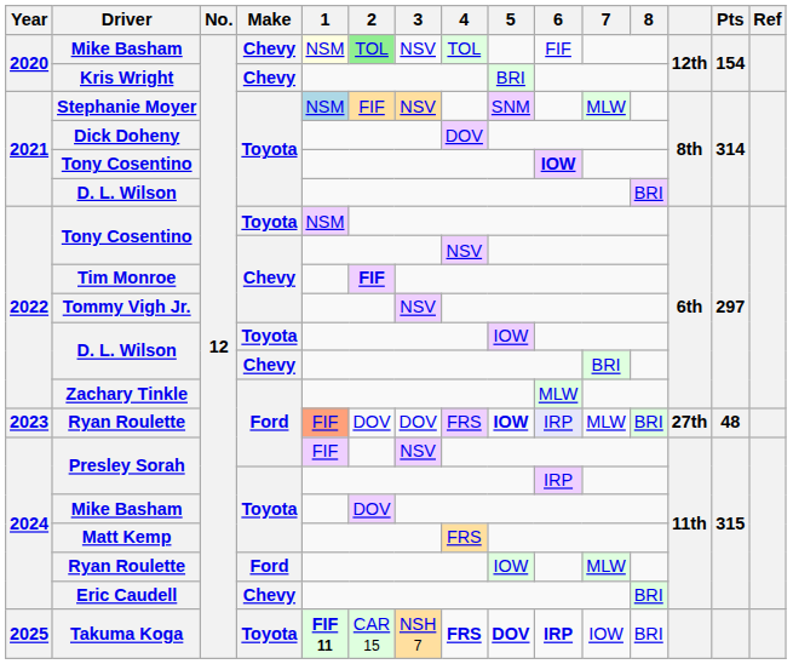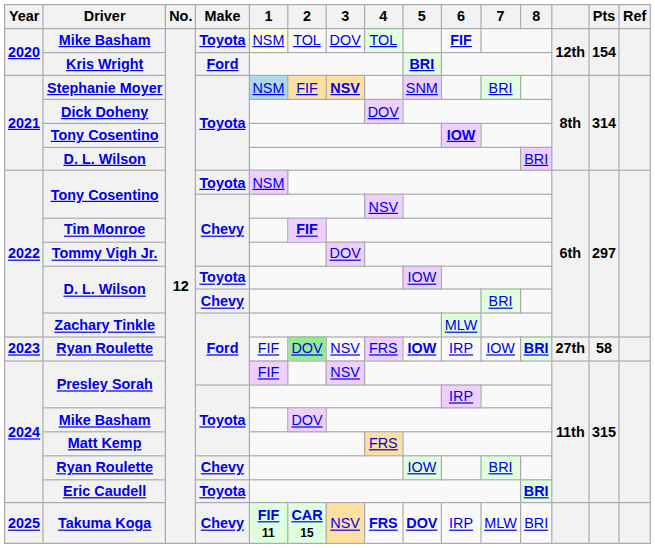2020 / Mike Basham | Make: Chevy -> Toyota
2020 / Mike Basham | 2: lightgreen background -> no background
2020 / Mike Basham | 3: NSV -> DOV
2020 / Mike Basham | 6: normal -> bold
Kris Wright | Make: Chevy -> Ford
Kris Wright | 5: normal -> bold
Stephanie Moyer | 3: normal -> bold
Stephanie Moyer | 7: MLW -> BRI
Tommy Vigh Jr. | 3: NSV -> DOV
2023 / Ryan Roulette | 1: lightsalmon background -> no background
2023 / Ryan Roulette | 2: no background -> lightgreen background
2023 / Ryan Roulette | 3: DOV -> NSV
2023 / Ryan Roulette | 6: lavender background -> no background
2023 / Ryan Roulette | 7: MLW -> IOW
2023 / Ryan Roulette | 8: normal -> bold
2023 / Ryan Roulette | Pts: 48 -> 58
2024 / Ryan Roulette | Make: Ford -> Chevy
2024 / Ryan Roulette | 7: MLW -> BRI
Eric Caudell | Make: Chevy -> Toyota
Eric Caudell | 8: normal -> bold
Takuma Koga | Make: Toyota -> Chevy
Takuma Koga | 2: normal -> bold
Takuma Koga | 3: NSH 7 -> NSV
Takuma Koga | 6: bold -> normal
Takuma Koga | 7: IOW -> MLW
